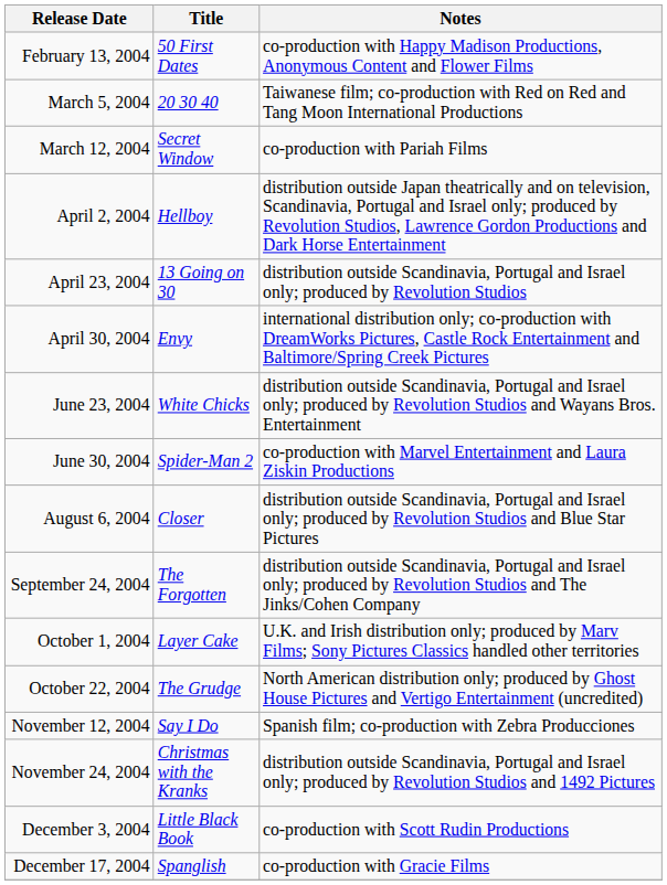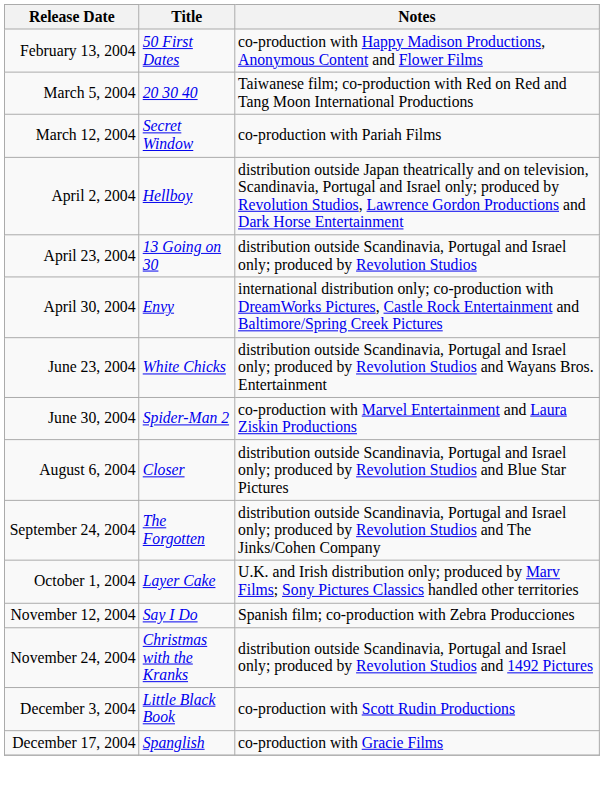- row: October 22, 2004 | The Grudge | North American distribution only; produced by Ghost House Pictures and Vertigo Entertainment (uncredited)
